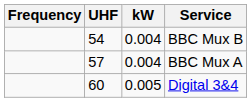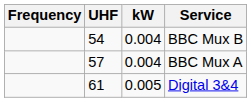Digital 3&4 | UHF: 60 -> 61
